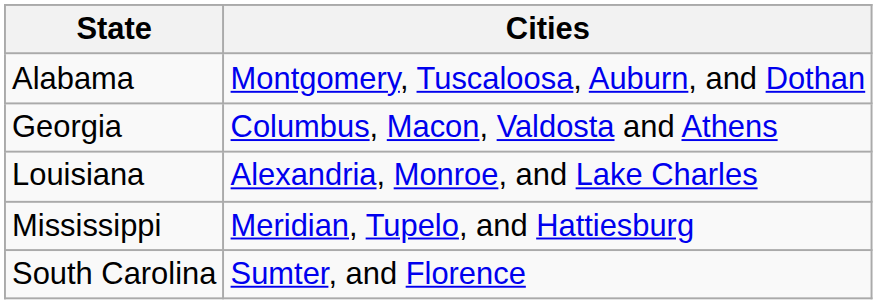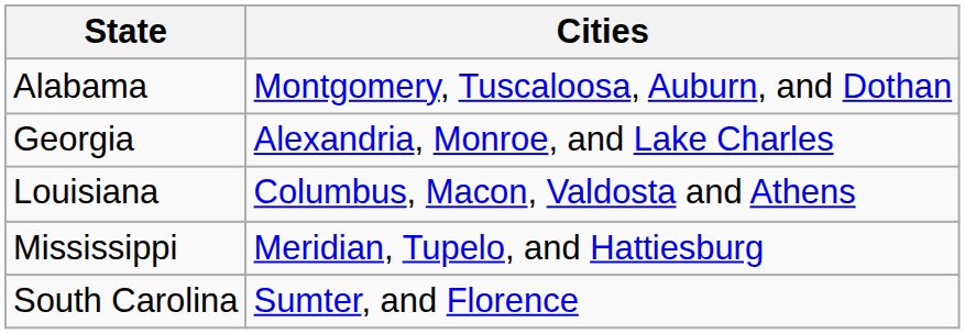Georgia | Cities: Columbus, Macon, Valdosta and Athens -> Alexandria, Monroe, and Lake Charles
Louisiana | Cities: Alexandria, Monroe, and Lake Charles -> Columbus, Macon, Valdosta and Athens
